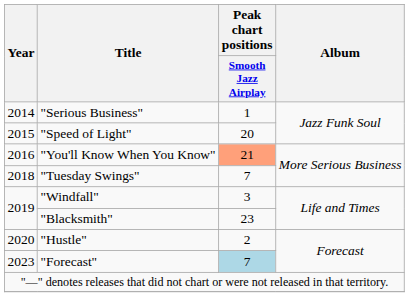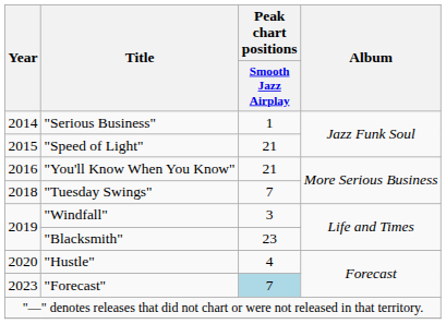"Speed of Light" | Peak chart positions / Smooth Jazz Airplay: 20 -> 21
"You'll Know When You Know" | Peak chart positions / Smooth Jazz Airplay: lightsalmon background -> no background
"Hustle" | Peak chart positions / Smooth Jazz Airplay: 2 -> 4
